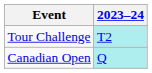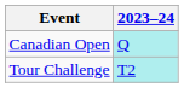rows swapped: Tour Challenge <-> Canadian Open
